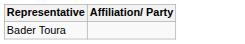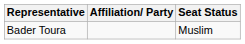+ column: Seat Status | Muslim
